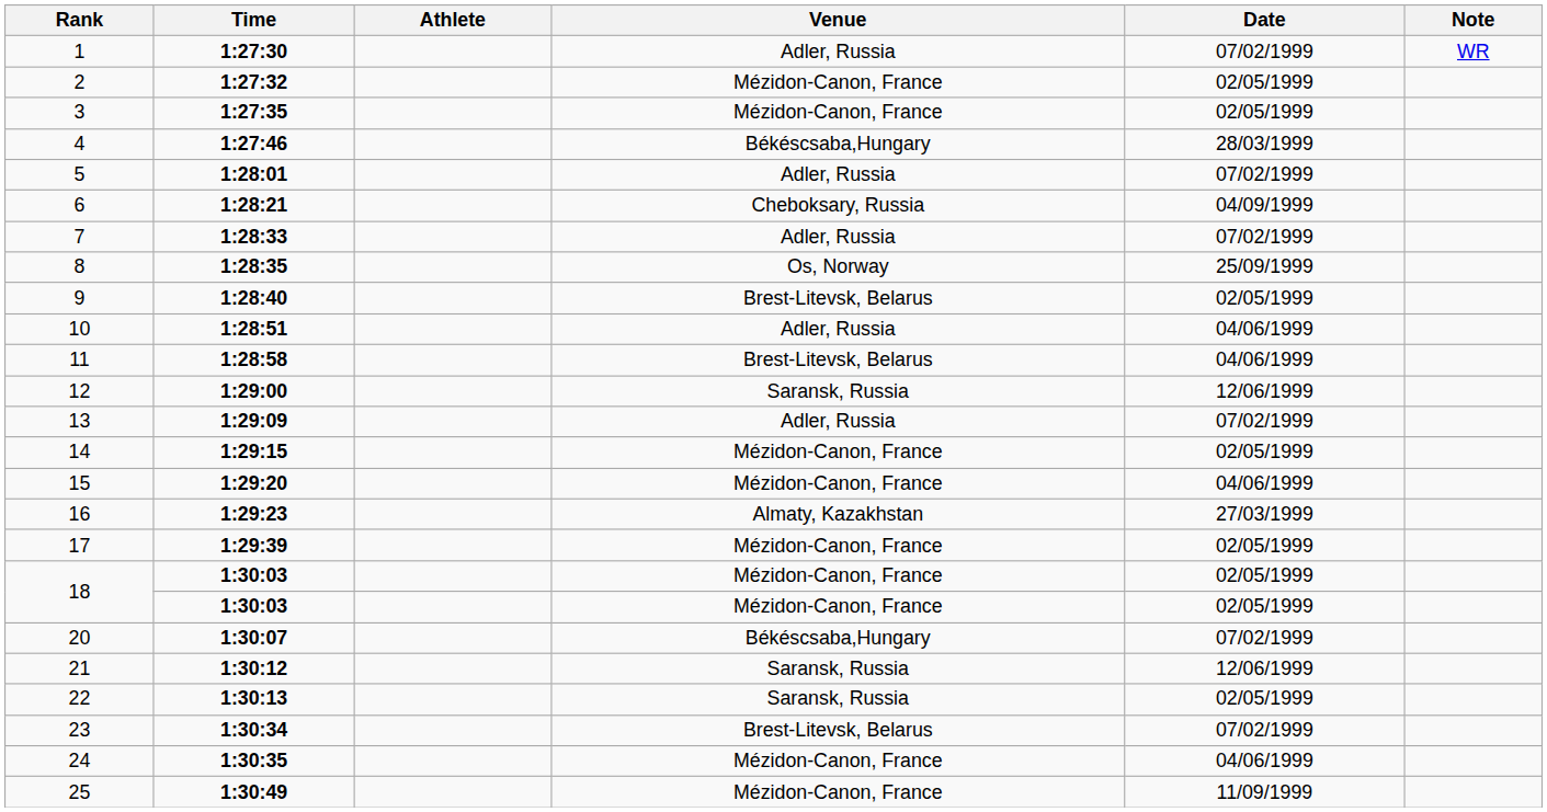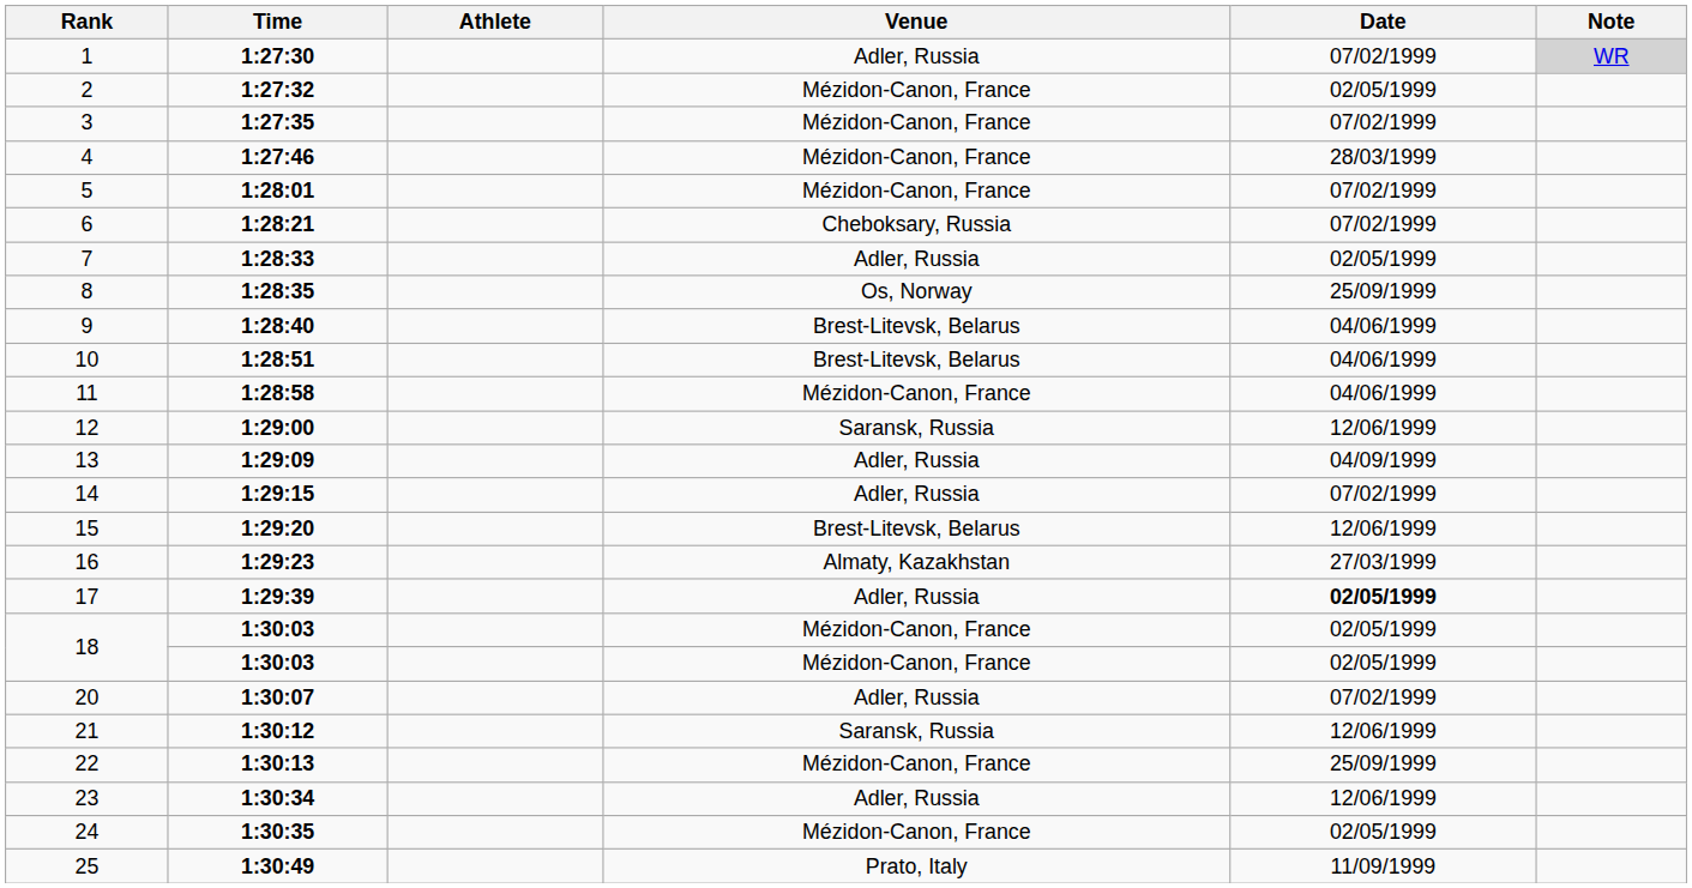1 | Note: no background -> lightgrey background
3 | Date: 02/05/1999 -> 07/02/1999
4 | Venue: Békéscsaba,Hungary -> Mézidon-Canon, France
5 | Venue: Adler, Russia -> Mézidon-Canon, France
6 | Date: 04/09/1999 -> 07/02/1999
7 | Date: 07/02/1999 -> 02/05/1999
9 | Date: 02/05/1999 -> 04/06/1999
10 | Venue: Adler, Russia -> Brest-Litevsk, Belarus
11 | Venue: Brest-Litevsk, Belarus -> Mézidon-Canon, France
13 | Date: 07/02/1999 -> 04/09/1999
14 | Venue: Mézidon-Canon, France -> Adler, Russia
14 | Date: 02/05/1999 -> 07/02/1999
15 | Venue: Mézidon-Canon, France -> Brest-Litevsk, Belarus
15 | Date: 04/06/1999 -> 12/06/1999
17 | Venue: Mézidon-Canon, France -> Adler, Russia
17 | Date: normal -> bold
20 | Venue: Békéscsaba,Hungary -> Adler, Russia
22 | Venue: Saransk, Russia -> Mézidon-Canon, France
22 | Date: 02/05/1999 -> 25/09/1999
23 | Venue: Brest-Litevsk, Belarus -> Adler, Russia
23 | Date: 07/02/1999 -> 12/06/1999
24 | Date: 04/06/1999 -> 02/05/1999
25 | Venue: Mézidon-Canon, France -> Prato, Italy
